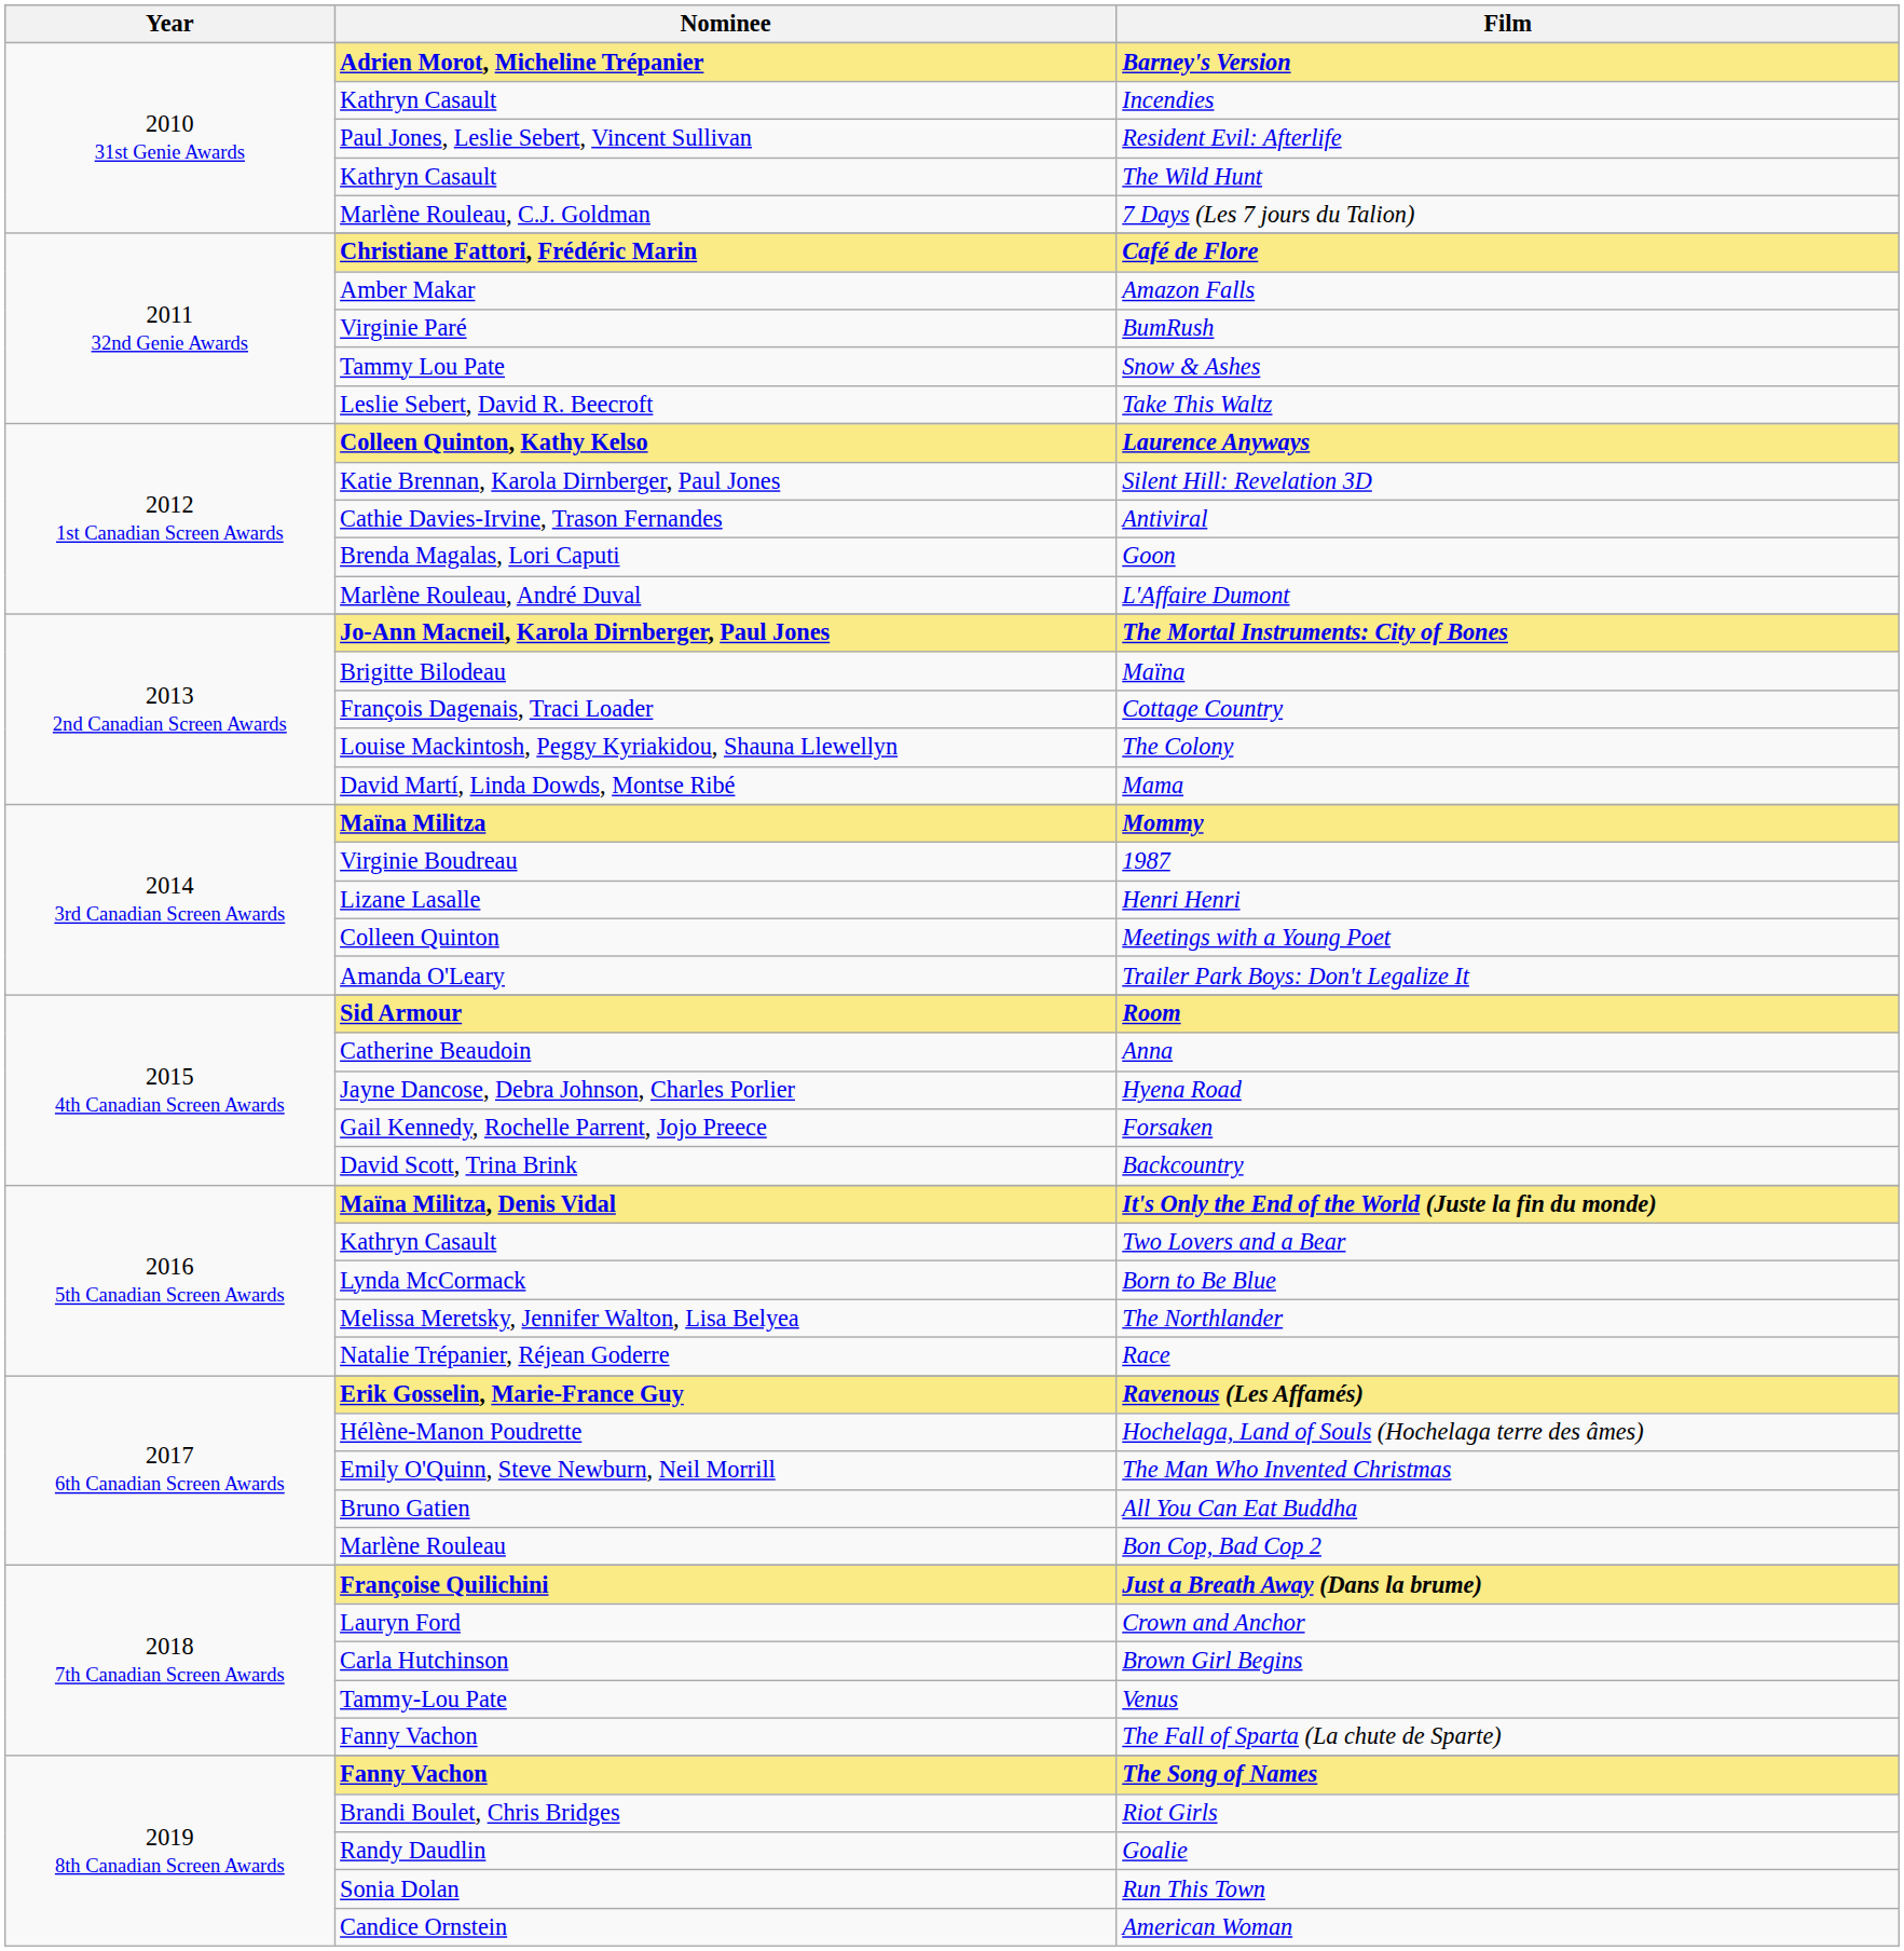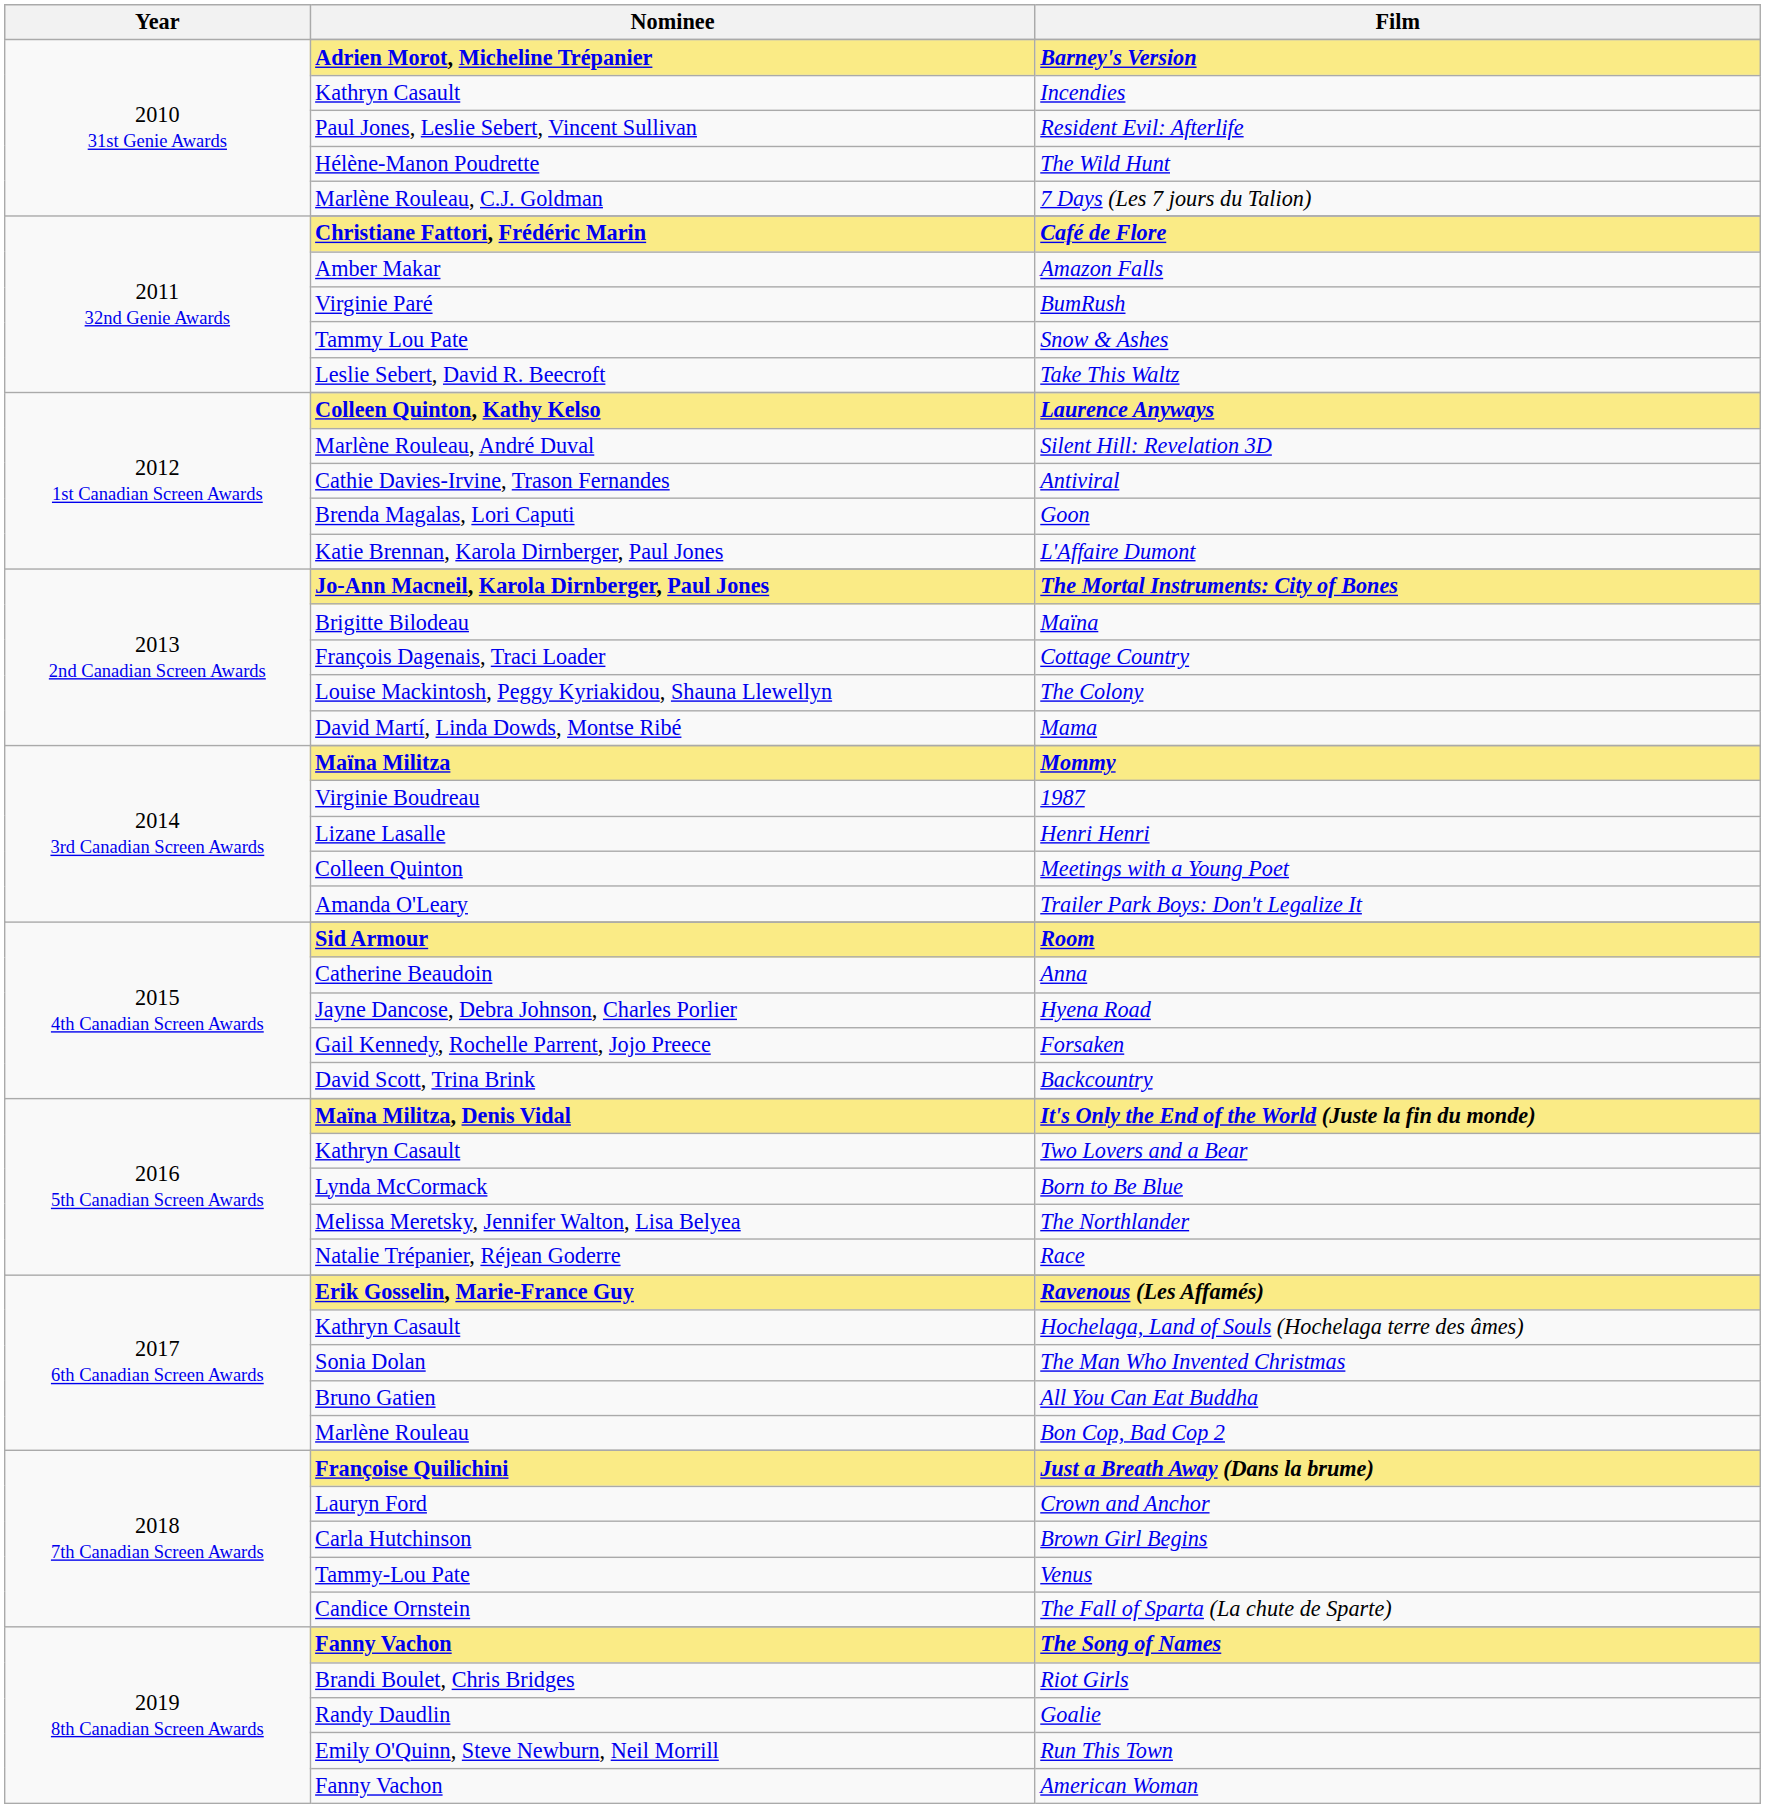The Wild Hunt | Nominee: Kathryn Casault -> Hélène-Manon Poudrette
Silent Hill: Revelation 3D | Nominee: Katie Brennan, Karola Dirnberger, Paul Jones -> Marlène Rouleau, André Duval
L'Affaire Dumont | Nominee: Marlène Rouleau, André Duval -> Katie Brennan, Karola Dirnberger, Paul Jones
Hochelaga, Land of Souls (Hochelaga terre des âmes) | Nominee: Hélène-Manon Poudrette -> Kathryn Casault
The Man Who Invented Christmas | Nominee: Emily O'Quinn, Steve Newburn, Neil Morrill -> Sonia Dolan
The Fall of Sparta (La chute de Sparte) | Nominee: Fanny Vachon -> Candice Ornstein
Run This Town | Nominee: Sonia Dolan -> Emily O'Quinn, Steve Newburn, Neil Morrill
American Woman | Nominee: Candice Ornstein -> Fanny Vachon
